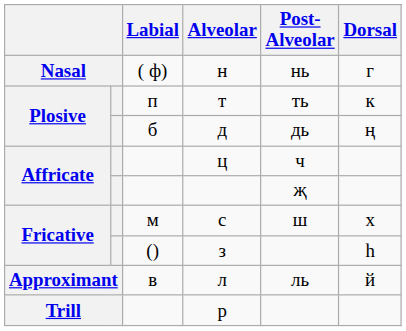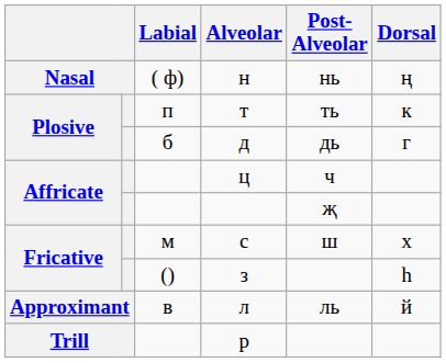н | Dorsal: г -> ң
д | Dorsal: ң -> г
